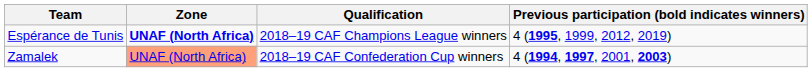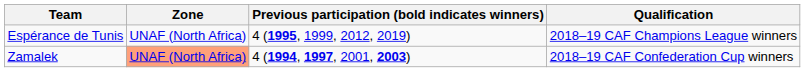columns swapped: Qualification <-> Previous participation (bold indicates winners)
Espérance de Tunis | Zone: bold -> normal
